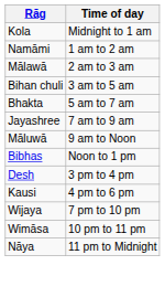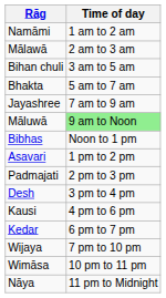- row: Kola | Midnight to 1 am
Māluwā | Time of day: no background -> lightgreen background
+ row: Asavari | 1 pm to 2 pm
+ row: Padmajati | 2 pm to 3 pm
+ row: Kedar | 6 pm to 7 pm
